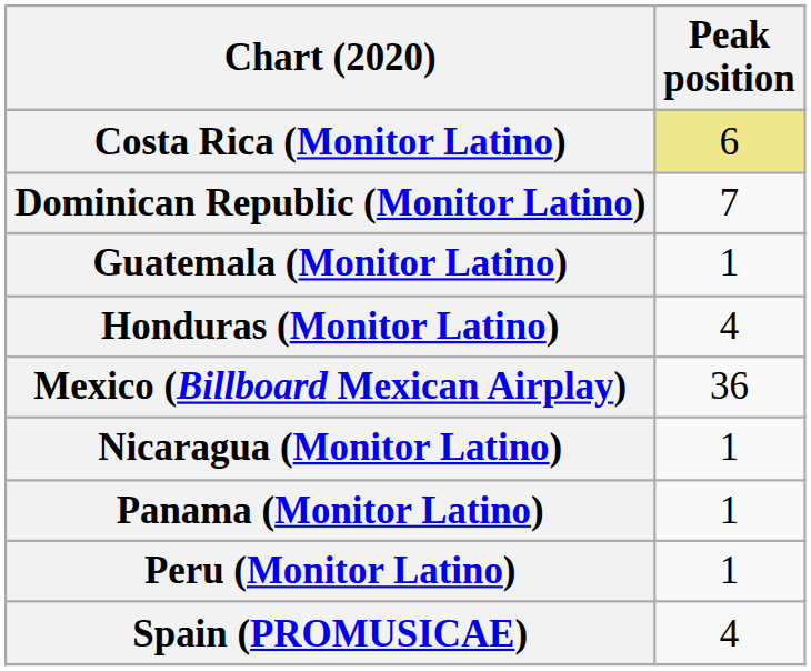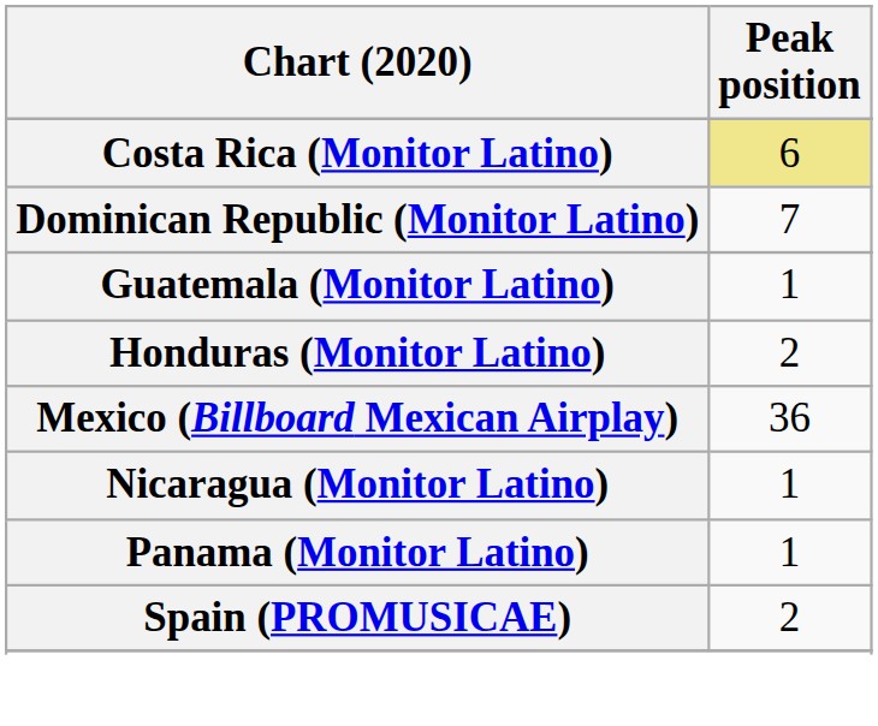Honduras (Monitor Latino) | Peak position: 4 -> 2
- row: Peru (Monitor Latino) | 1
Spain (PROMUSICAE) | Peak position: 4 -> 2
